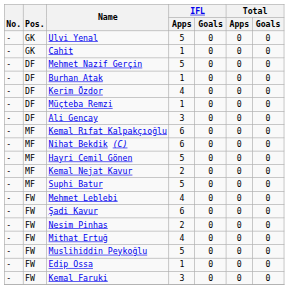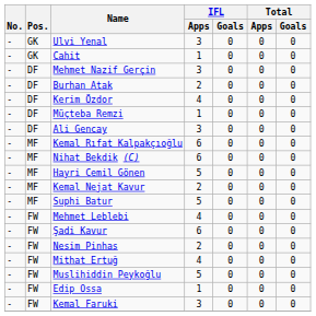Ulvi Yenal | IFL / Apps: 5 -> 3
Mehmet Nazif Gerçin | IFL / Apps: 5 -> 3
Burhan Atak | IFL / Apps: 1 -> 2
